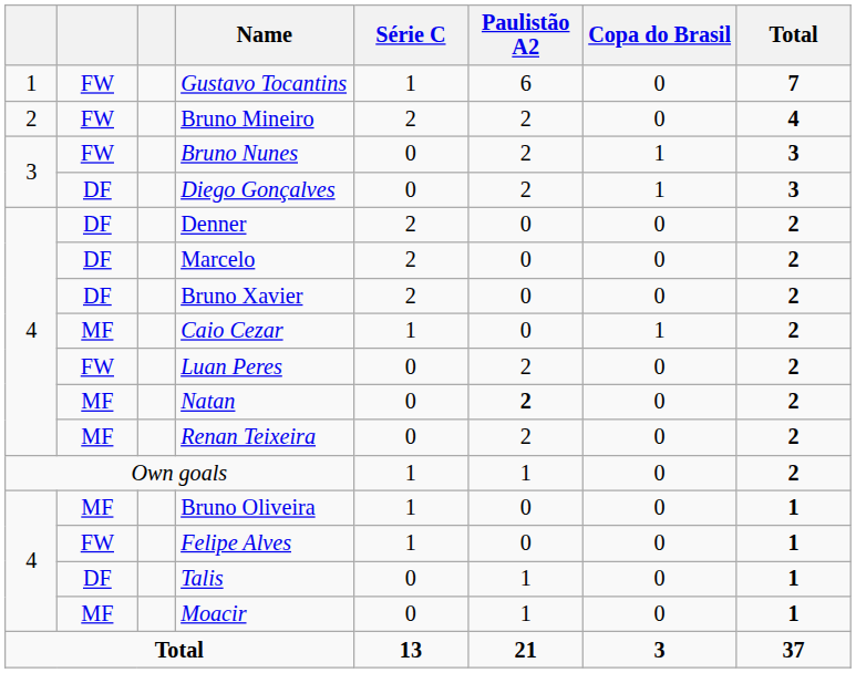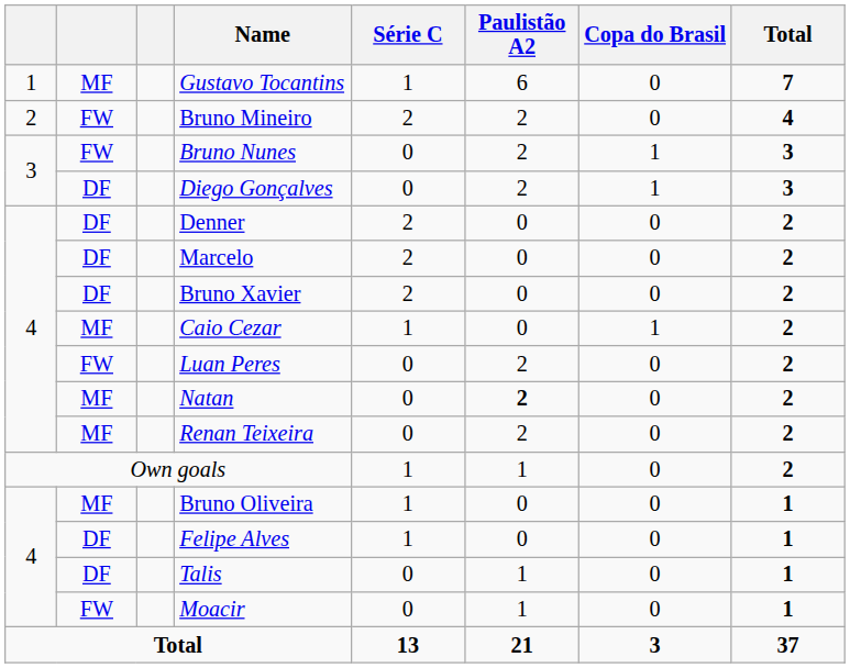Gustavo Tocantins | column 2: FW -> MF
Felipe Alves | column 2: FW -> DF
Moacir | column 2: MF -> FW
